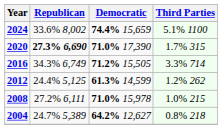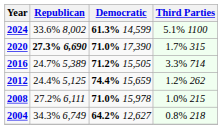2024 | Democratic: 74.4% 15,659 -> 61.3% 14,599
2016 | Republican: 34.3% 6,749 -> 24.7% 5,389
2012 | Democratic: 61.3% 14,599 -> 74.4% 15,659
2004 | Republican: 24.7% 5,389 -> 34.3% 6,749
